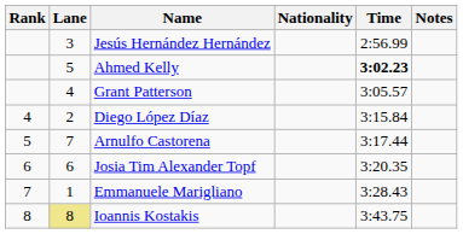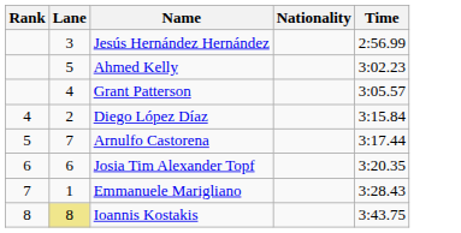- column: Notes
Ahmed Kelly | Time: bold -> normal
